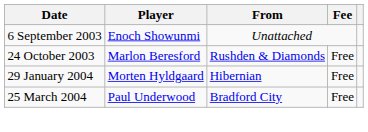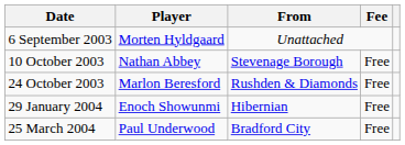6 September 2003 | Player: Enoch Showunmi -> Morten Hyldgaard
+ row: 10 October 2003 | Nathan Abbey | Stevenage Borough | Free
29 January 2004 | Player: Morten Hyldgaard -> Enoch Showunmi
